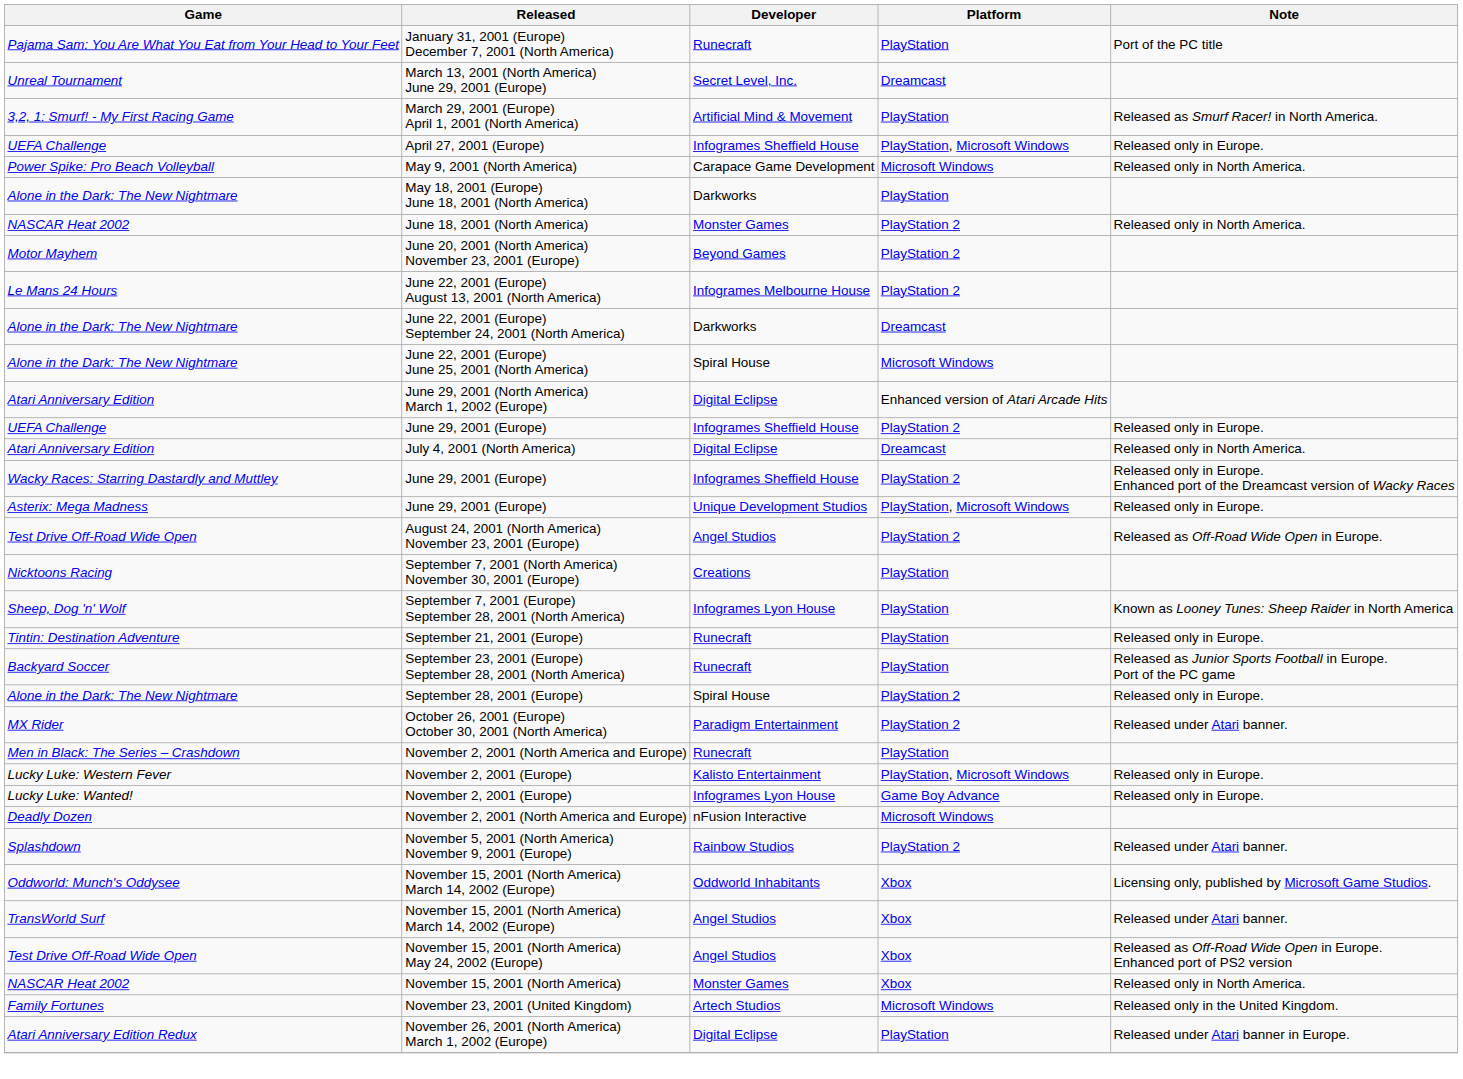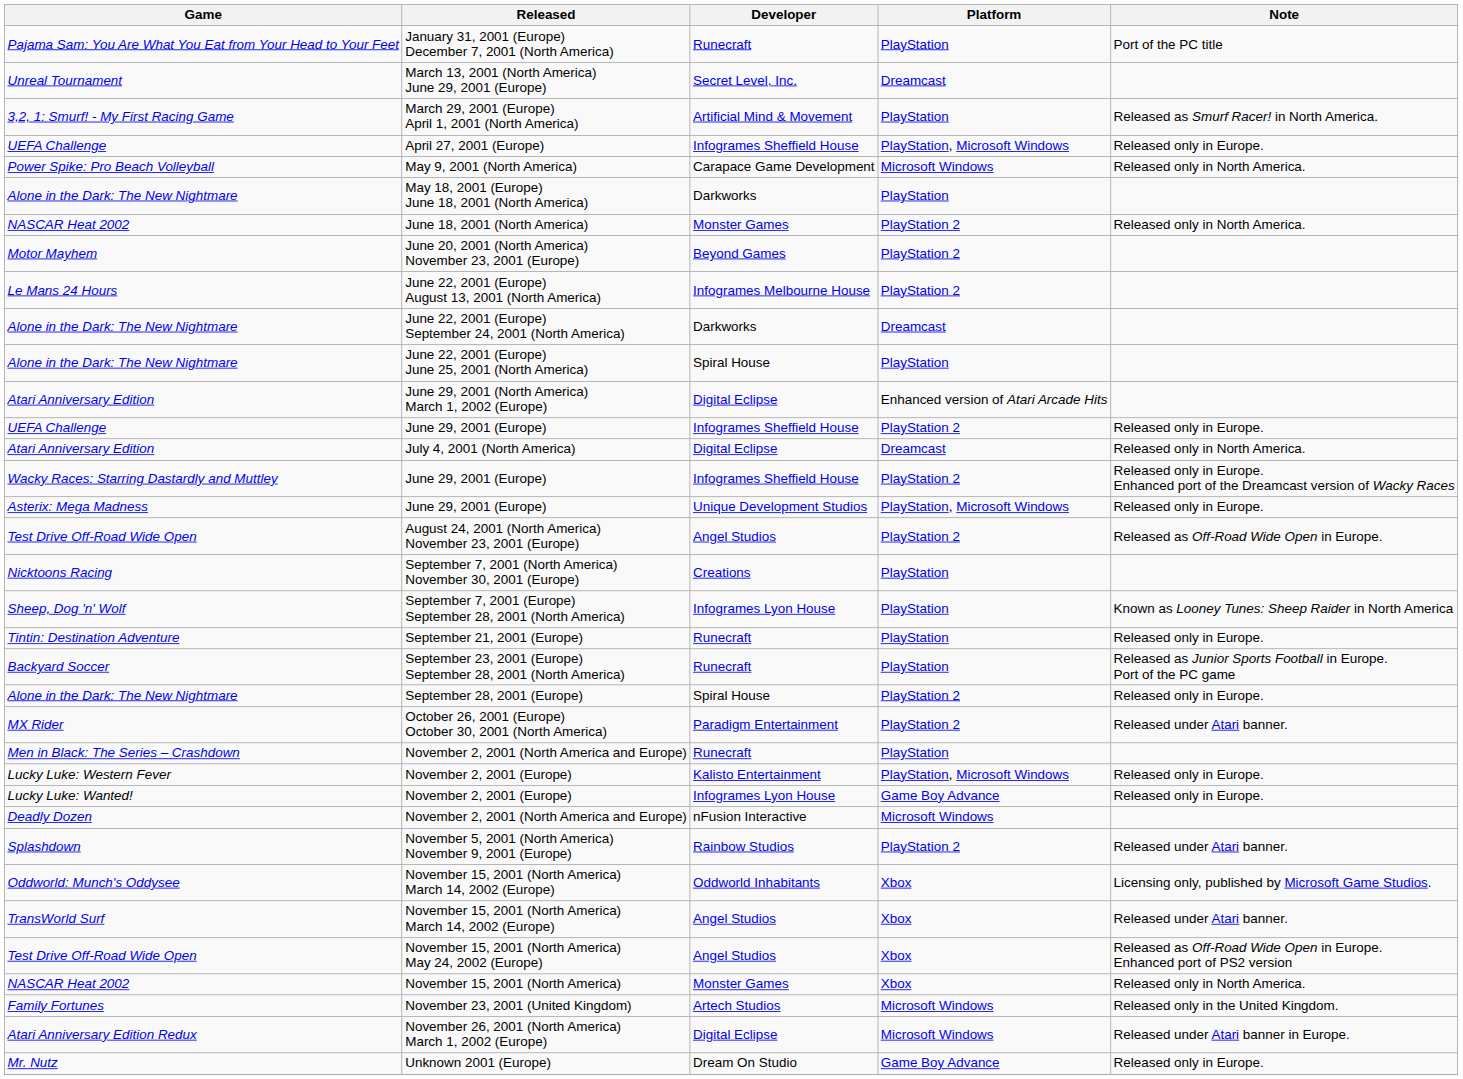June 22, 2001 (Europe) June 25, 2001 (North America) | Platform: Microsoft Windows -> PlayStation
November 26, 2001 (North America) March 1, 2002 (Europe) | Platform: PlayStation -> Microsoft Windows
+ row: Mr. Nutz | Unknown 2001 (Europe) | Dream On Studio | Game Boy Advance | Released only in Europe.
